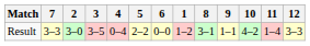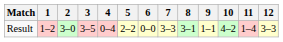columns swapped: 1 <-> 7
